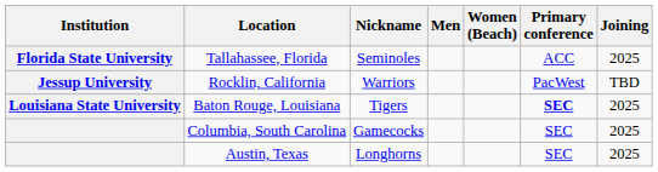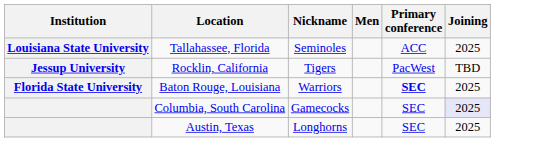- column: Women (Beach)
Tallahassee, Florida | Institution: Florida State University -> Louisiana State University
Rocklin, California | Nickname: Warriors -> Tigers
Baton Rouge, Louisiana | Institution: Louisiana State University -> Florida State University
Baton Rouge, Louisiana | Nickname: Tigers -> Warriors
Columbia, South Carolina | Joining: no background -> lavender background
